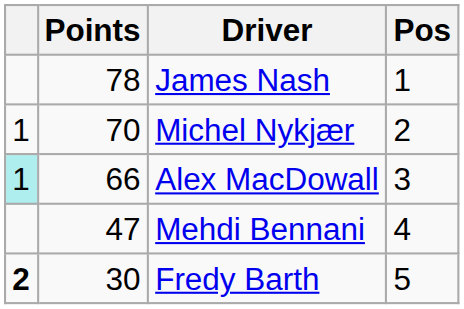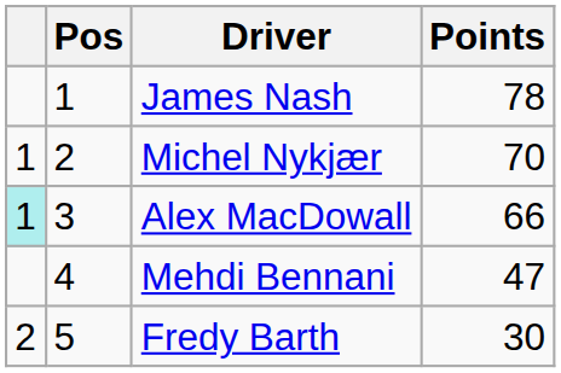columns swapped: Pos <-> Points
Fredy Barth | column 1: bold -> normal
